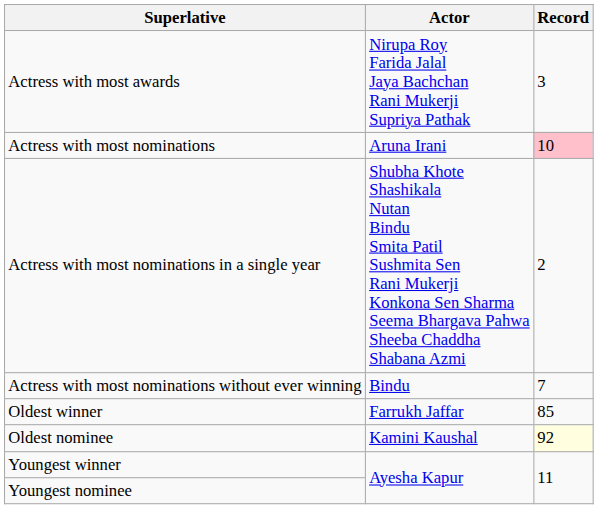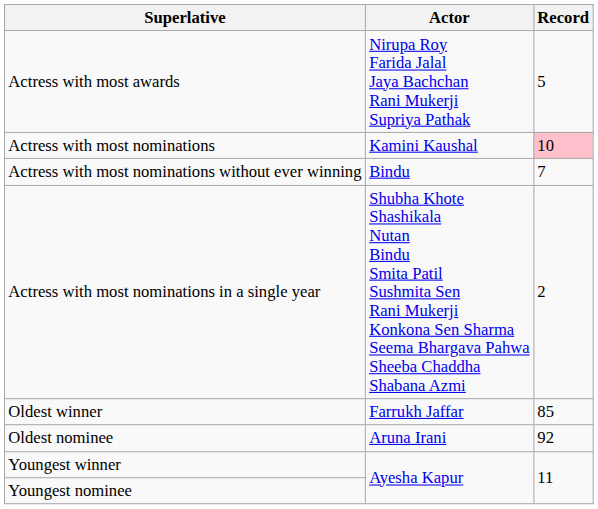Actress with most awards | Record: 3 -> 5
Actress with most nominations | Actor: Aruna Irani -> Kamini Kaushal
rows swapped: Actress with most nominations without ever winning <-> Actress with most nominations in a single year
Oldest nominee | Actor: Kamini Kaushal -> Aruna Irani
Oldest nominee | Record: lightyellow background -> no background
